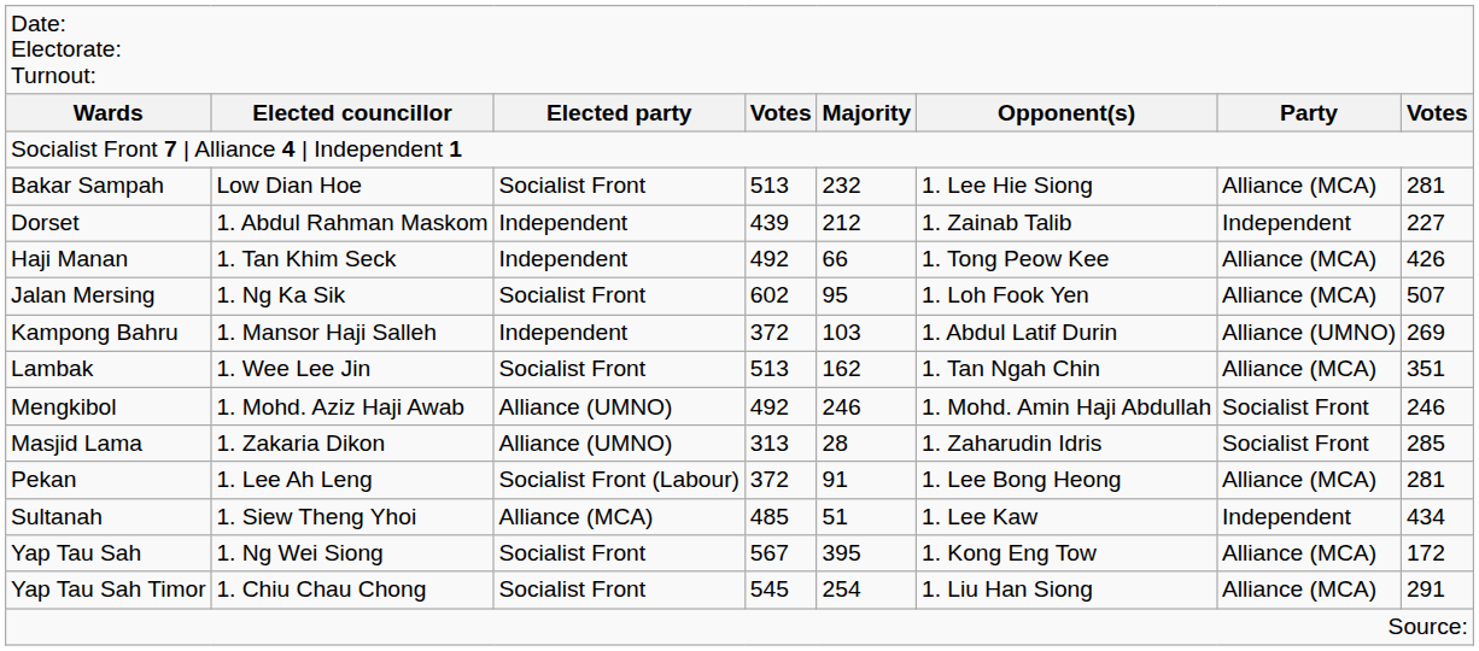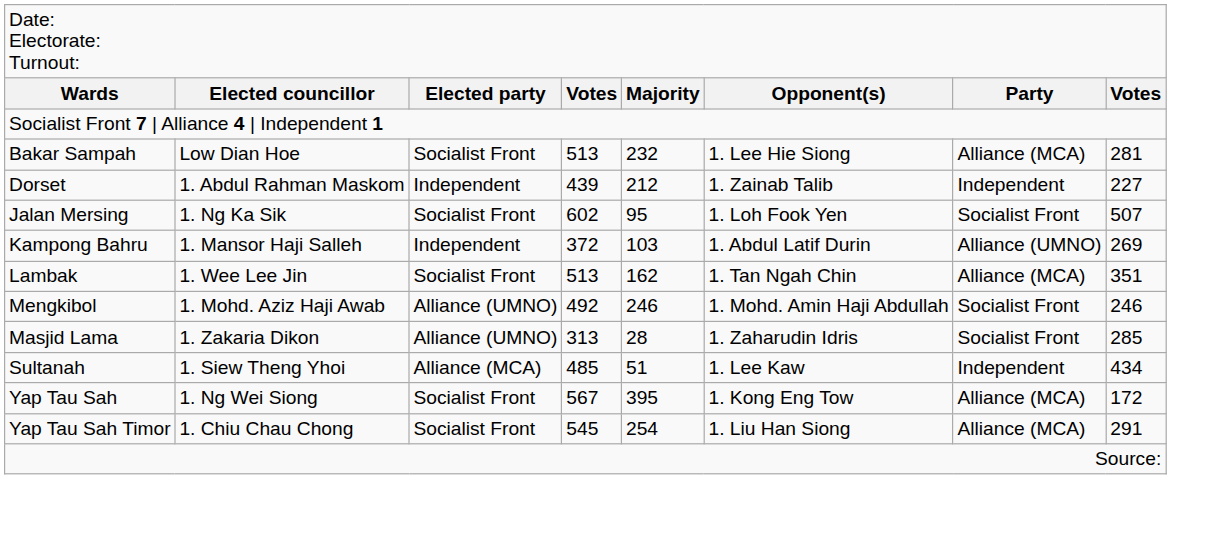- row: Haji Manan | 1. Tan Khim Seck | Independent | 492 | 66 | 1. Tong Peow Kee | Alliance (MCA) | 426
Jalan Mersing | column 7: Alliance (MCA) -> Socialist Front
- row: Pekan | 1. Lee Ah Leng | Socialist Front (Labour) | 372 | 91 | 1. Lee Bong Heong | Alliance (MCA) | 281
